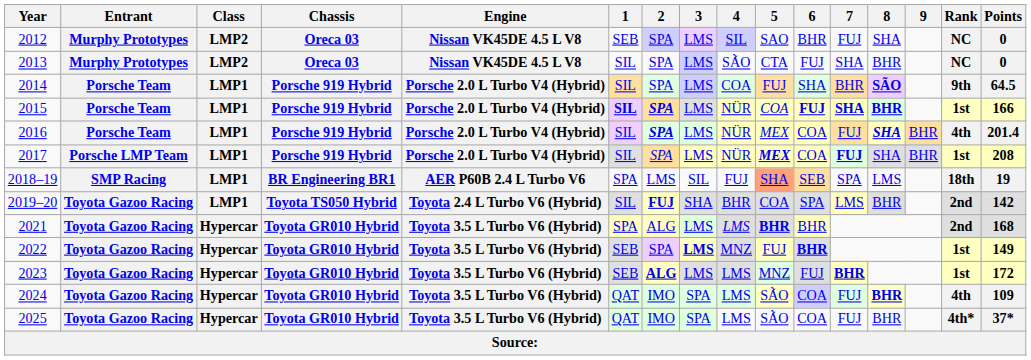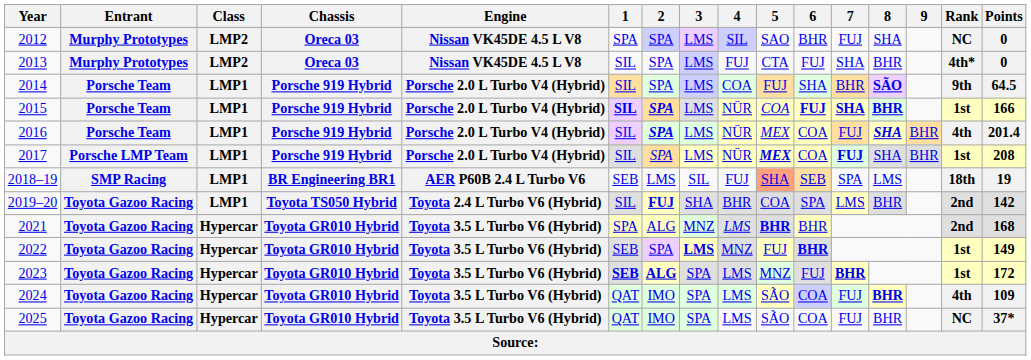2012 | 1: SEB -> SPA
2013 | 4: SÃO -> FUJ
2013 | Rank: NC -> 4th*
2018–19 | 1: SPA -> SEB
2021 | 3: LMS -> MNZ
2023 | 1: normal -> bold
2023 | 3: LMS -> SPA
2025 | Rank: 4th* -> NC
